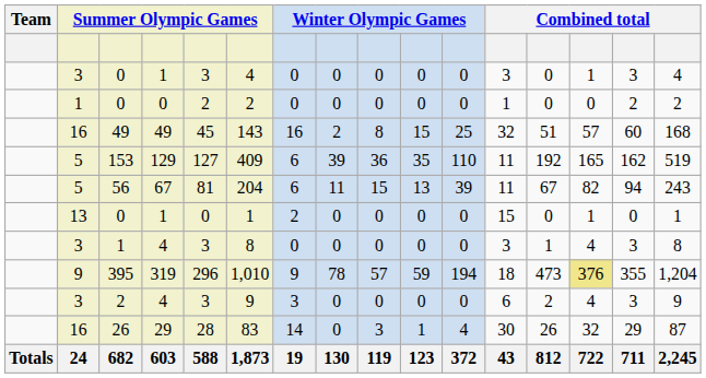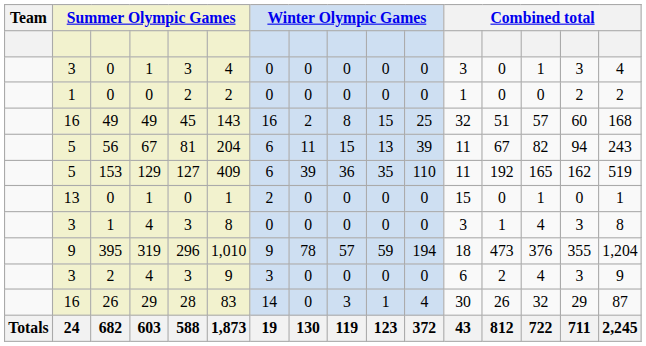rows swapped: 153 <-> 56
395 | column 14: khaki background -> no background
